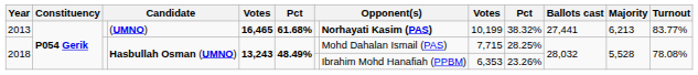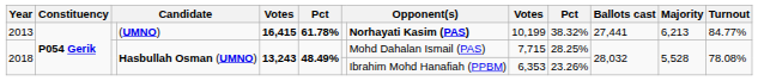2013 | column 5: 16,465 -> 16,415
2013 | column 6: 61.68% -> 61.78%
2013 | Turnout: 83.77% -> 84.77%
